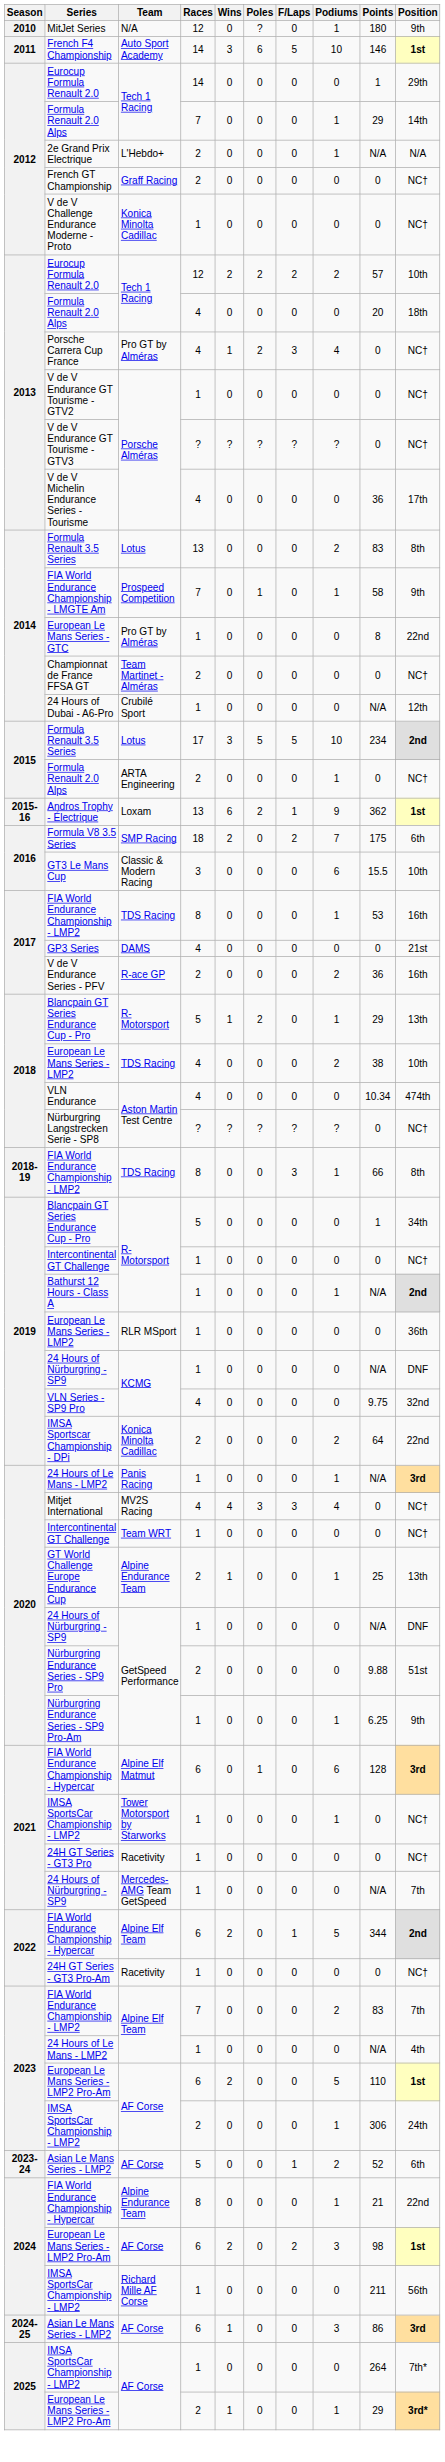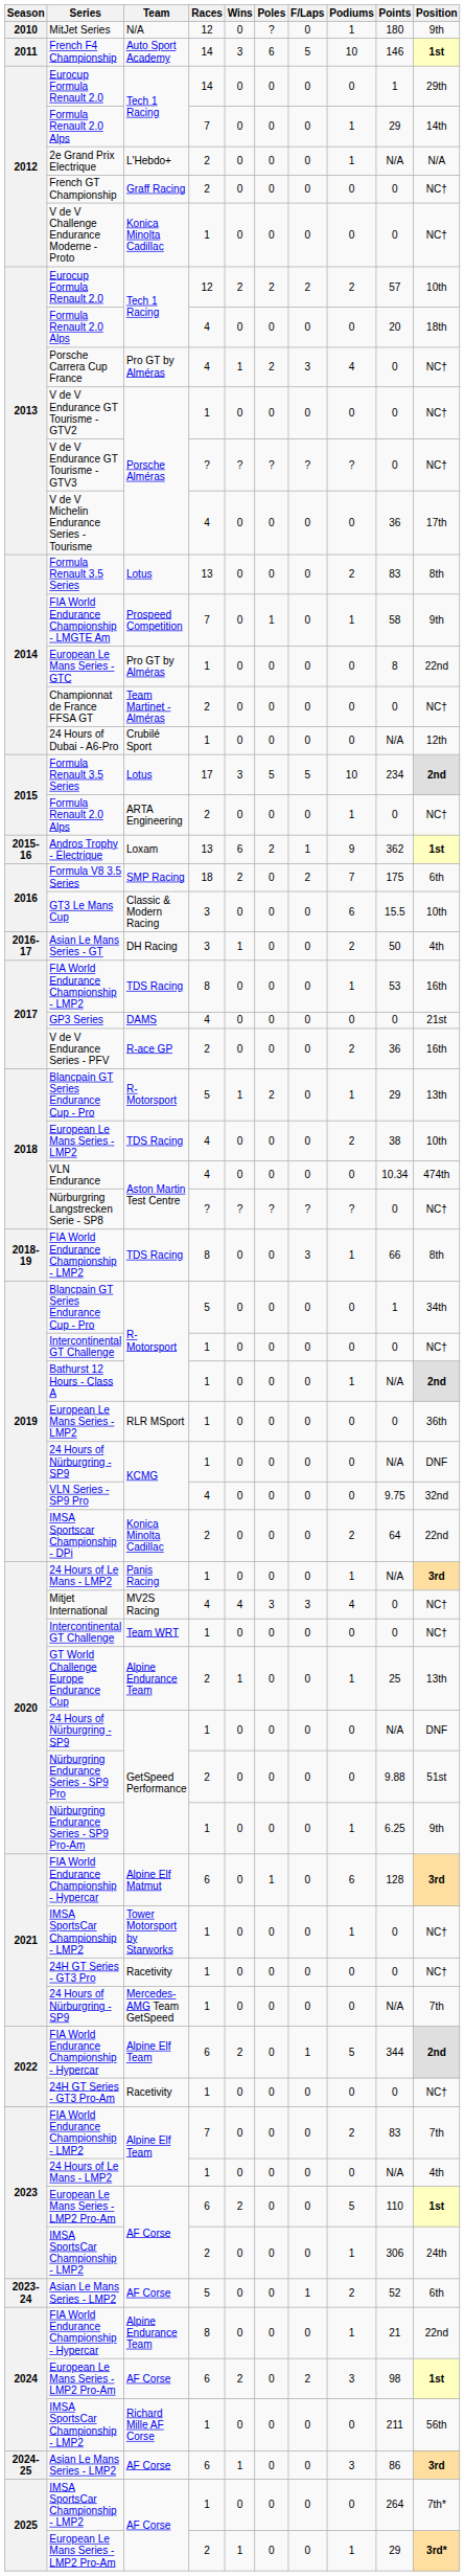+ row: 2016-17 | Asian Le Mans Series - GT | DH Racing | 3 | 1 | 0 | 0 | 2 | 50 | 4th
